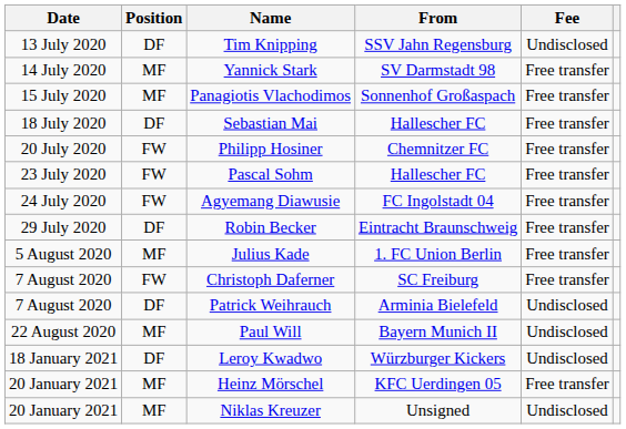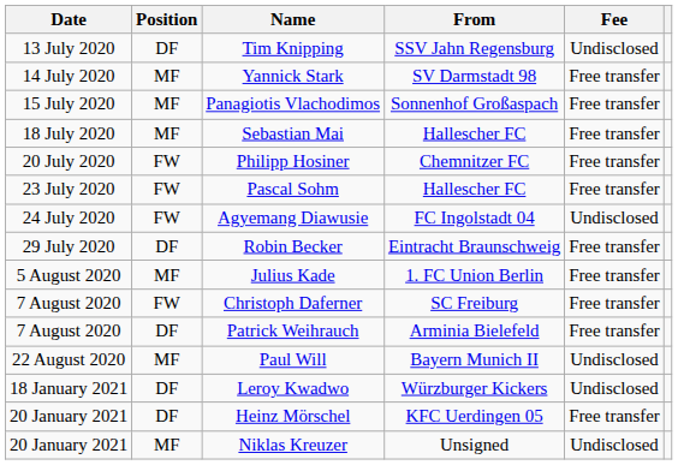Sebastian Mai | Position: DF -> MF
Agyemang Diawusie | Fee: Free transfer -> Undisclosed
Patrick Weihrauch | Fee: Undisclosed -> Free transfer
Heinz Mörschel | Position: MF -> DF
